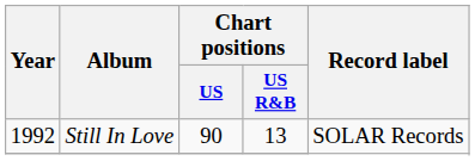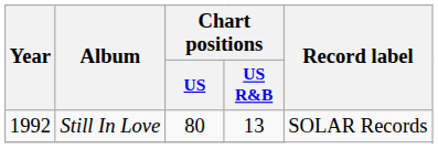Still In Love | Chart positions / US: 90 -> 80
